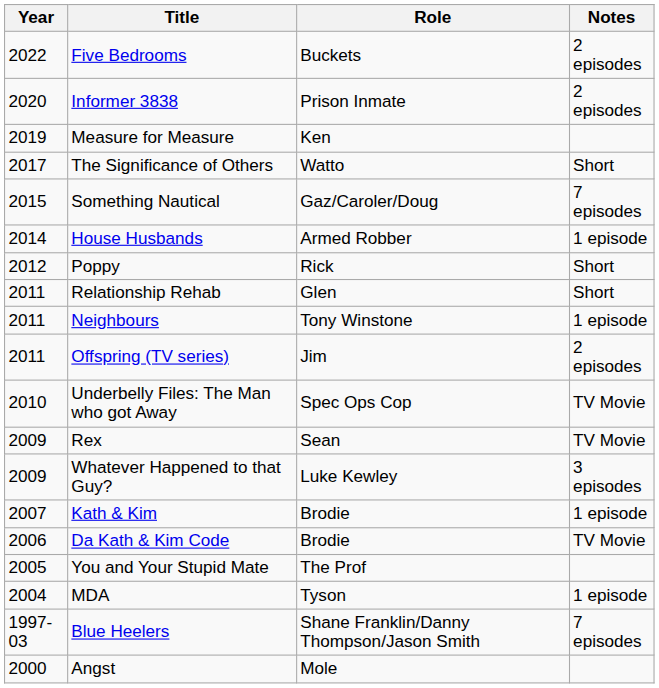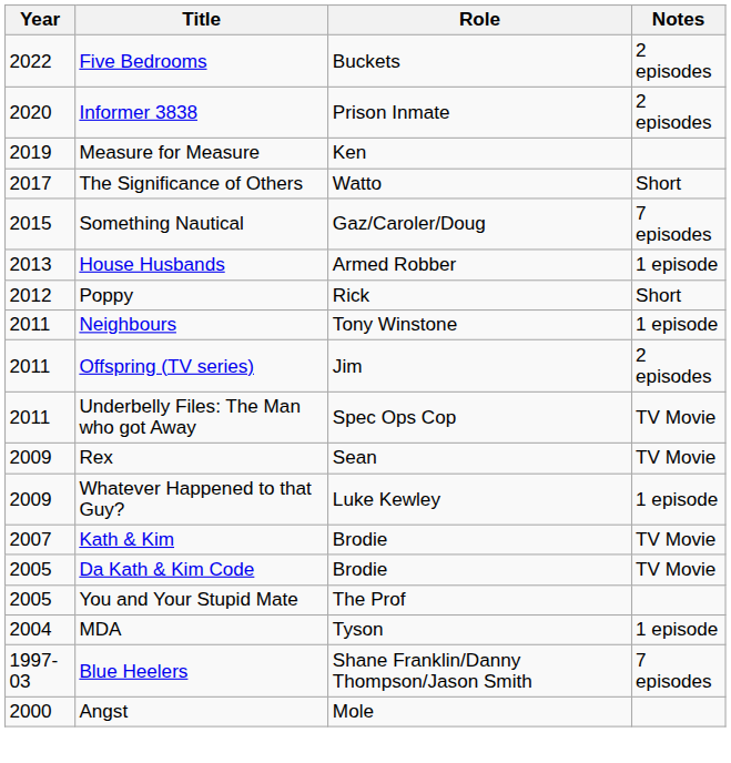House Husbands | Year: 2014 -> 2013
- row: 2011 | Relationship Rehab | Glen | Short
Underbelly Files: The Man who got Away | Year: 2010 -> 2011
Whatever Happened to that Guy? | Notes: 3 episodes -> 1 episode
Kath & Kim | Notes: 1 episode -> TV Movie
Da Kath & Kim Code | Year: 2006 -> 2005
